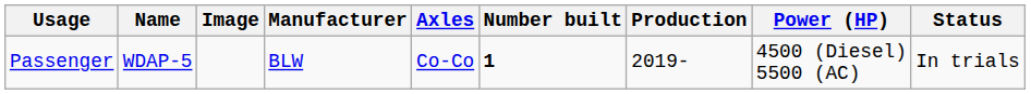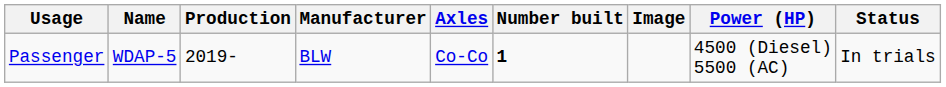columns swapped: Image <-> Production
